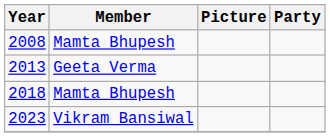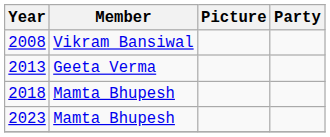2008 | Member: Mamta Bhupesh -> Vikram Bansiwal
2023 | Member: Vikram Bansiwal -> Mamta Bhupesh
